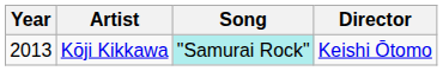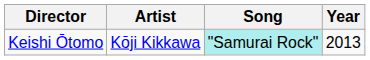columns swapped: Year <-> Director
